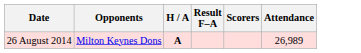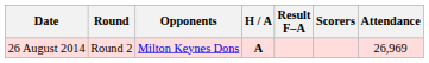+ column: Round | Round 2
26 August 2014 | Attendance: 26,989 -> 26,969
